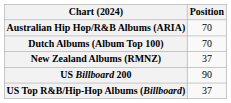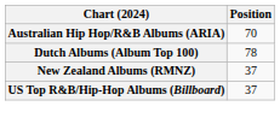Dutch Albums (Album Top 100) | Position: 70 -> 78
- row: US Billboard 200 | 90
